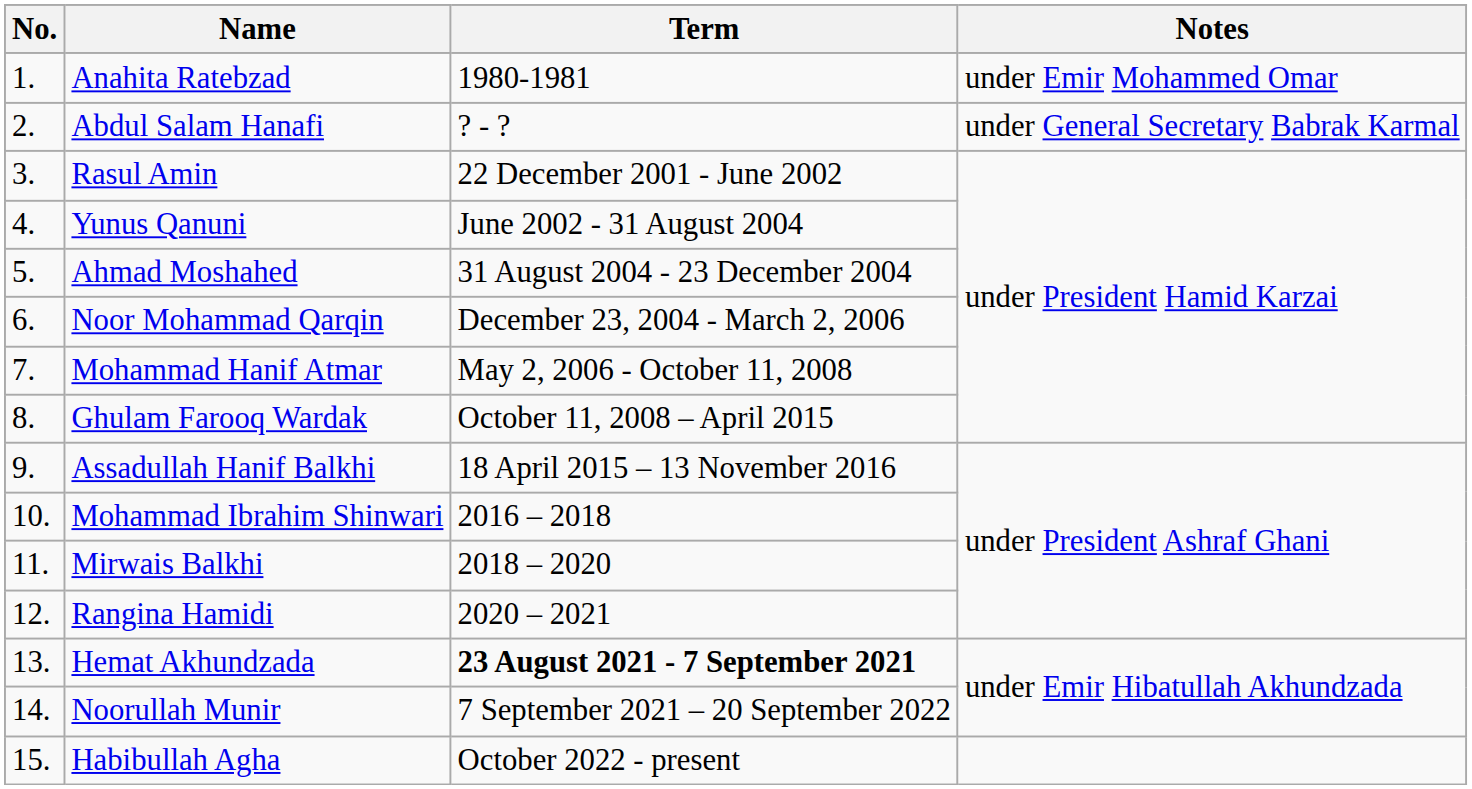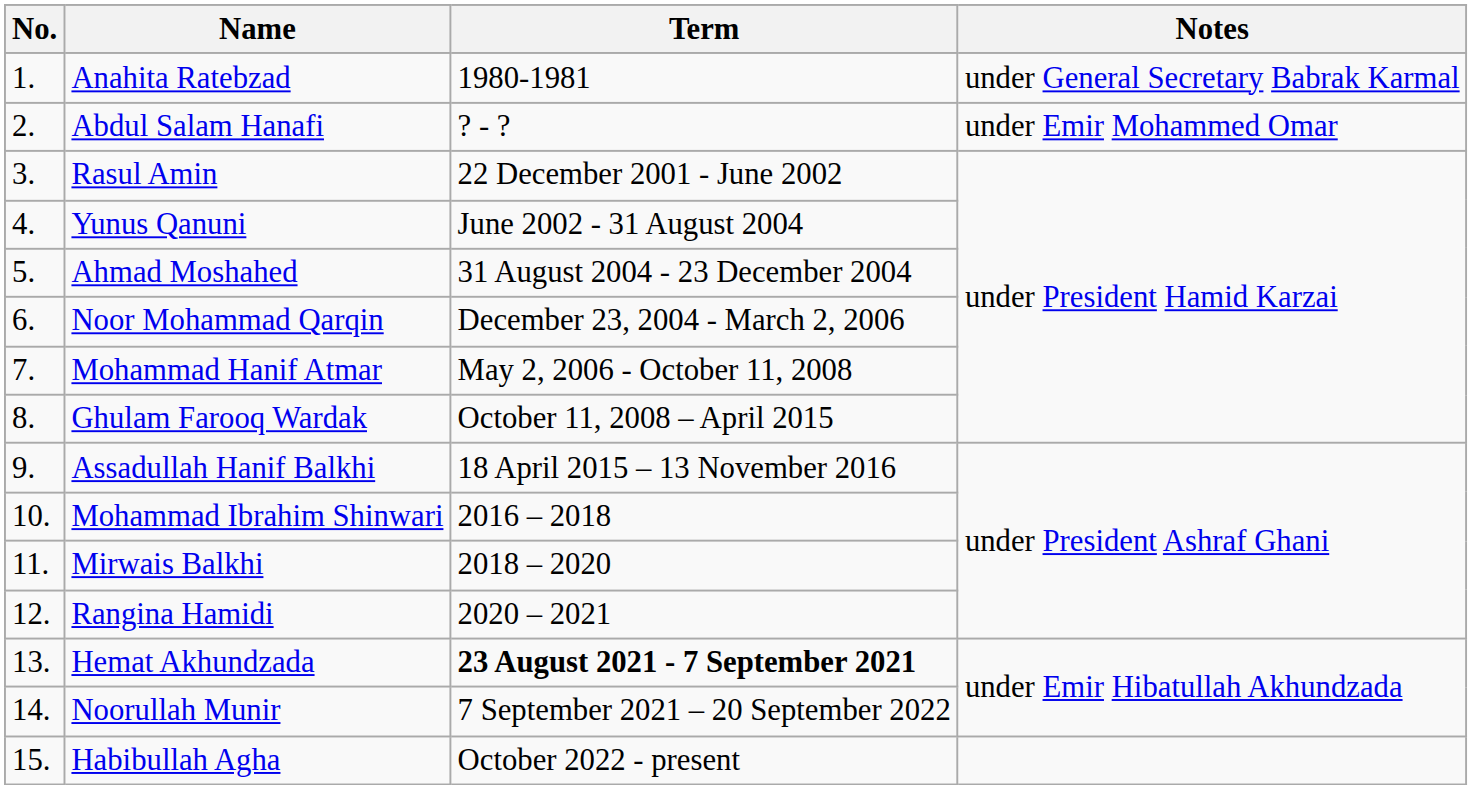Anahita Ratebzad | Notes: under Emir Mohammed Omar -> under General Secretary Babrak Karmal
Abdul Salam Hanafi | Notes: under General Secretary Babrak Karmal -> under Emir Mohammed Omar
